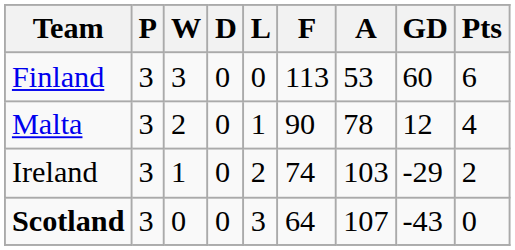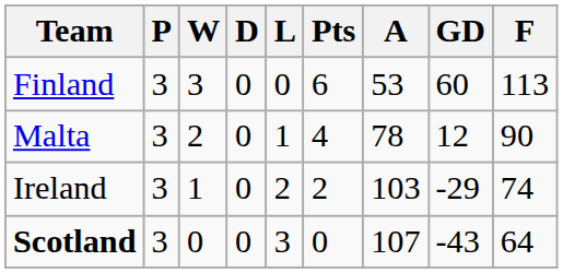columns swapped: F <-> Pts
